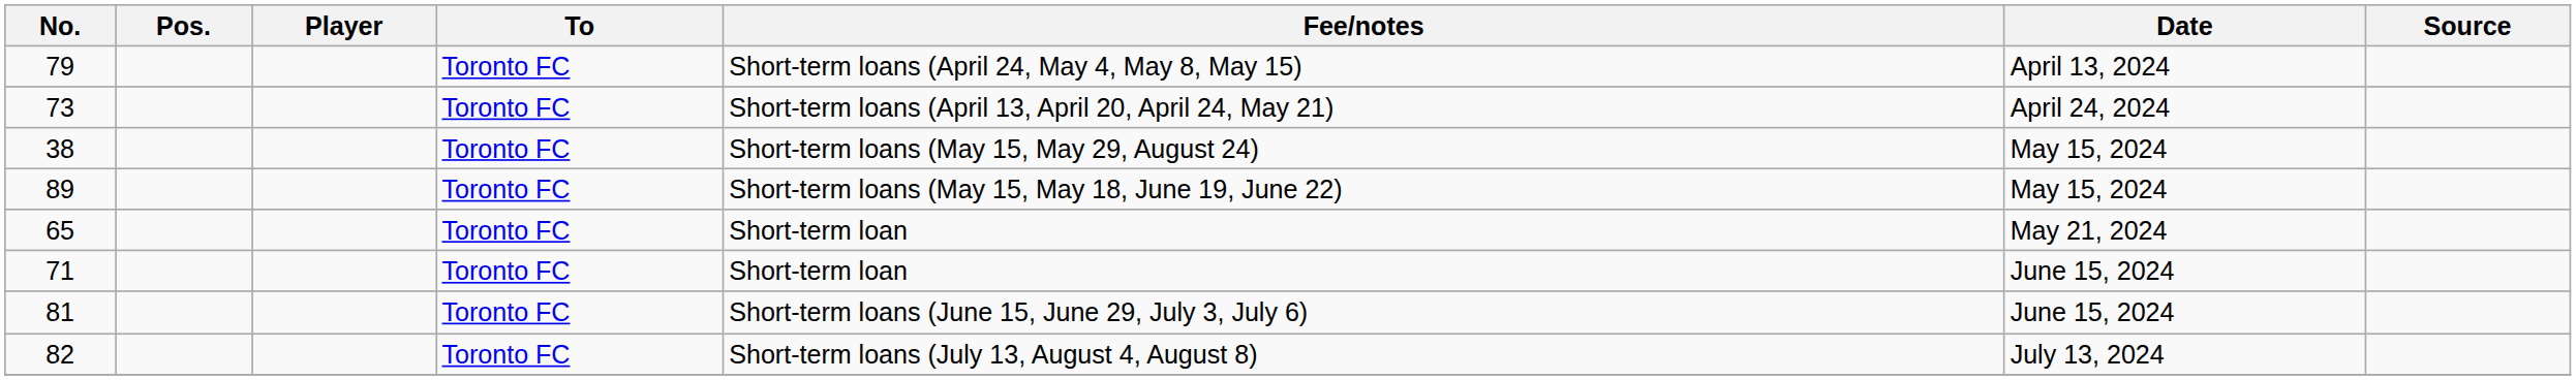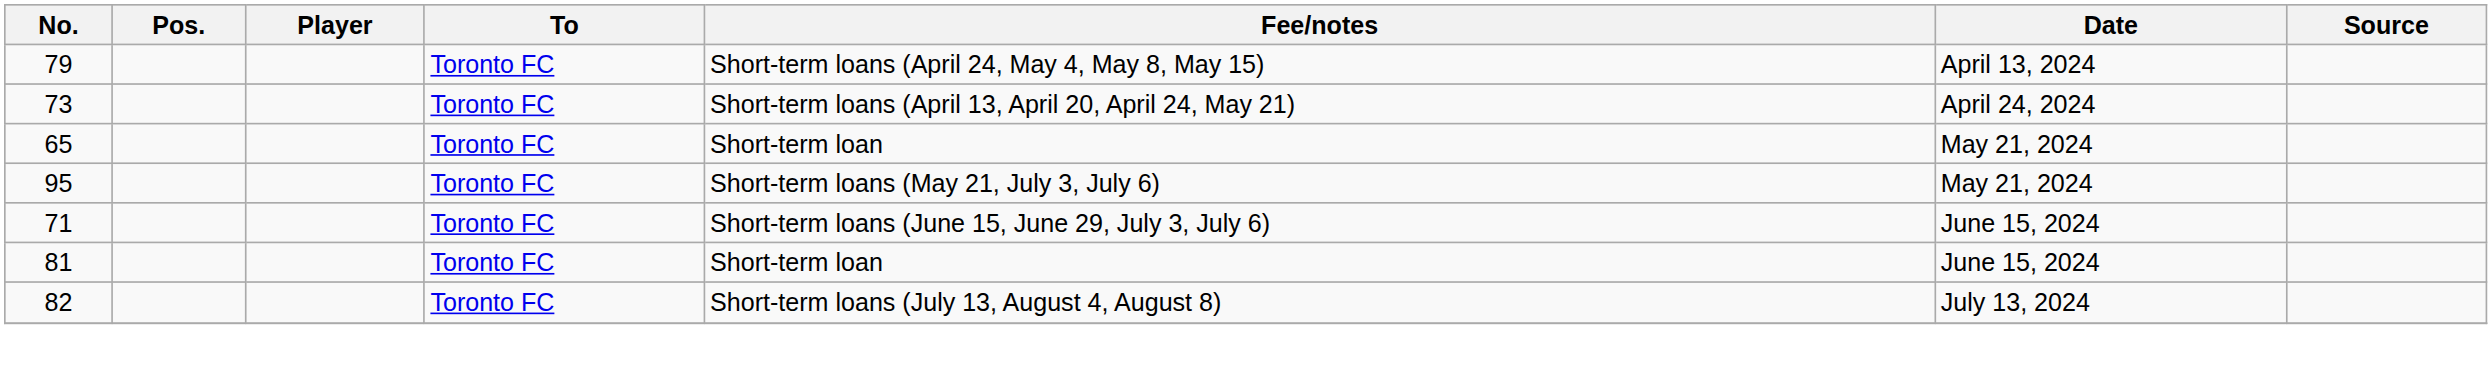- row: 38 | Toronto FC | Short-term loans (May 15, May 29, August 24) | May 15, 2024
- row: 89 | Toronto FC | Short-term loans (May 15, May 18, June 19, June 22) | May 15, 2024
+ row: 95 | Toronto FC | Short-term loans (May 21, July 3, July 6) | May 21, 2024
71 | Fee/notes: Short-term loan -> Short-term loans (June 15, June 29, July 3, July 6)
81 | Fee/notes: Short-term loans (June 15, June 29, July 3, July 6) -> Short-term loan
